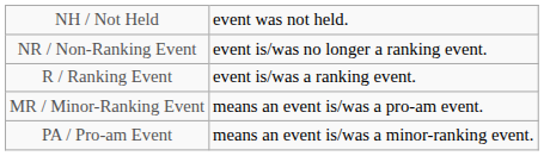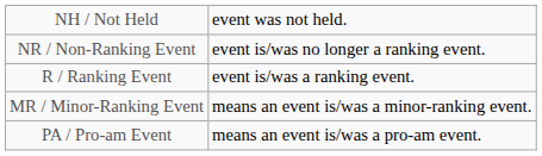MR / Minor-Ranking Event | column 5: means an event is/was a pro-am event. -> means an event is/was a minor-ranking event.
PA / Pro-am Event | column 5: means an event is/was a minor-ranking event. -> means an event is/was a pro-am event.
